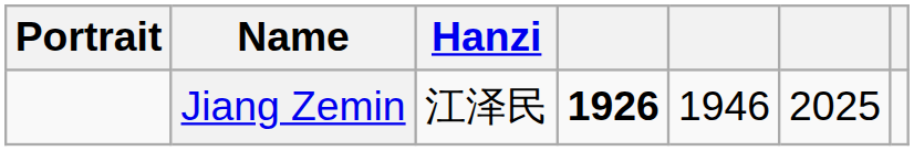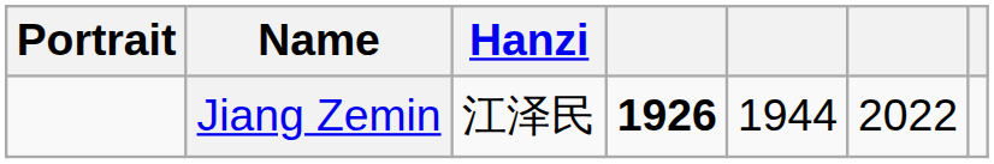Jiang Zemin | column 5: 1946 -> 1944
Jiang Zemin | column 6: 2025 -> 2022
